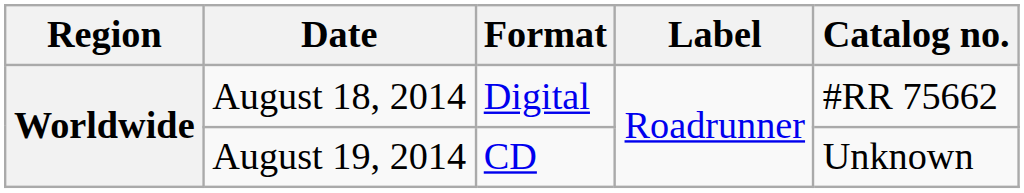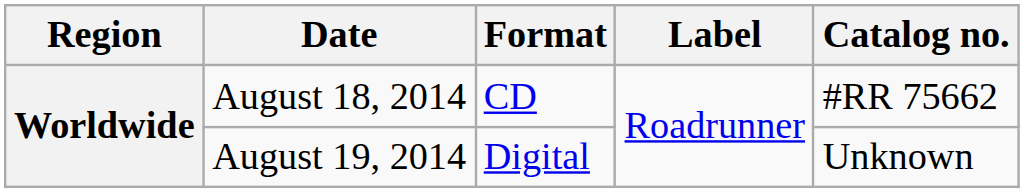August 18, 2014 | Format: Digital -> CD
August 19, 2014 | Format: CD -> Digital
